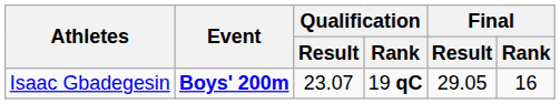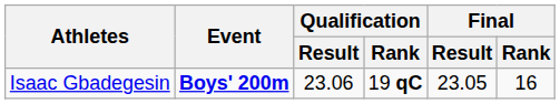Isaac Gbadegesin | Qualification / Result: 23.07 -> 23.06
Isaac Gbadegesin | Final / Result: 29.05 -> 23.05
